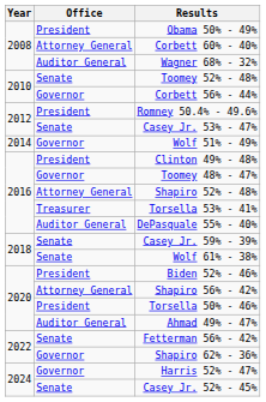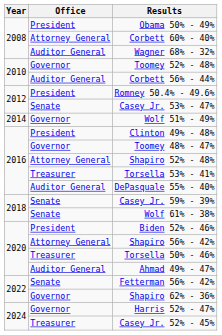Toomey 52% - 48% | Office: Senate -> Governor
Corbett 56% - 44% | Office: Governor -> Auditor General
Torsella 50% - 46% | Office: President -> Treasurer
Casey Jr. 52% - 45% | Office: Senate -> Treasurer
